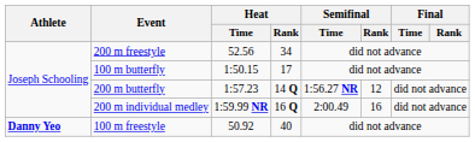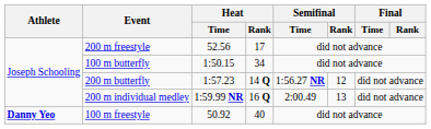200 m freestyle | Heat / Rank: 34 -> 17
100 m butterfly | Heat / Rank: 17 -> 34
200 m individual medley | Semifinal / Rank: 16 -> 13
